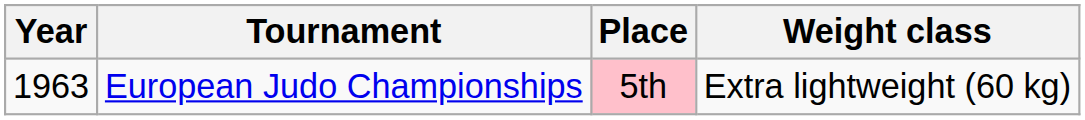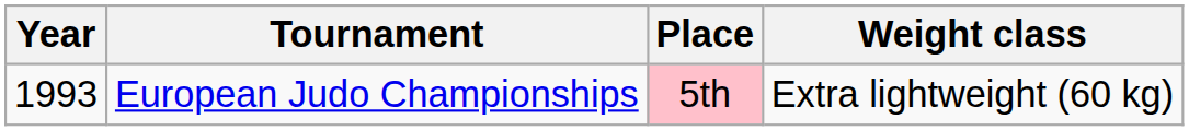European Judo Championships | Year: 1963 -> 1993
